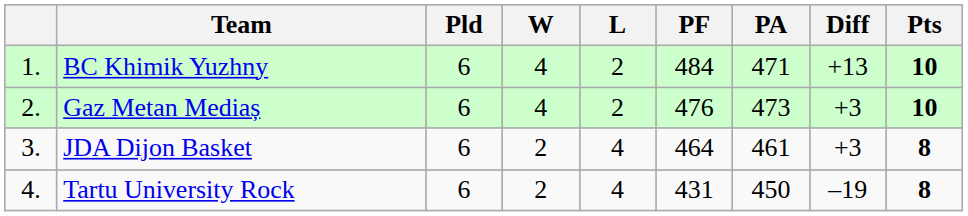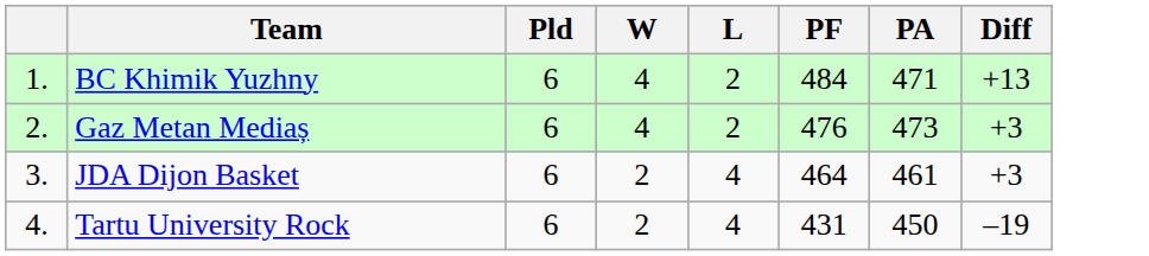- column: Pts | 10 | 10 | 8 | 8
